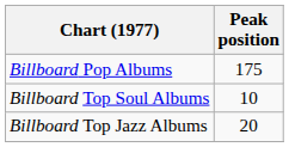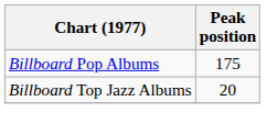- row: Billboard Top Soul Albums | 10
